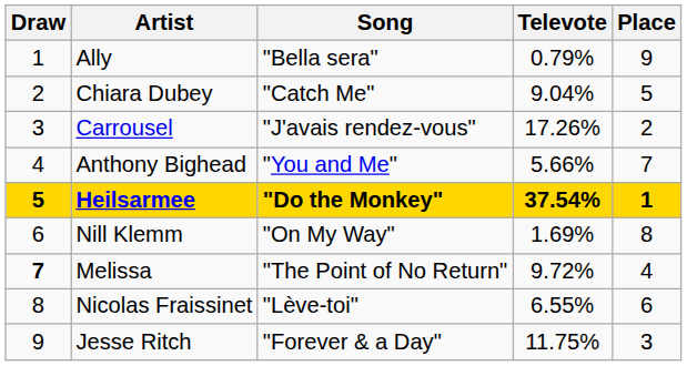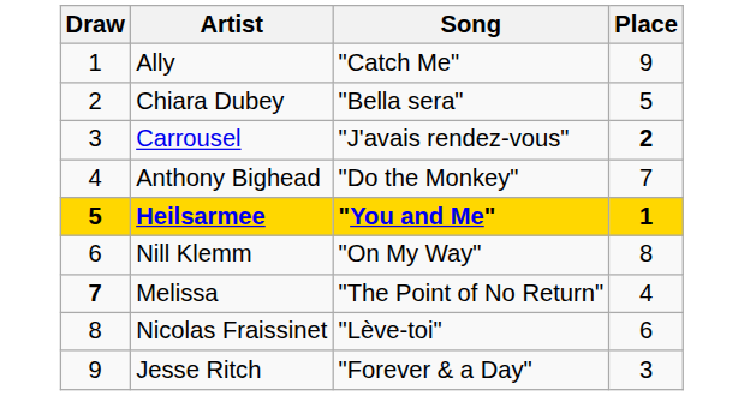- column: Televote | 0.79% | 9.04% | 17.26% | 5.66% | 37.54% | 1.69% | 9.72% | 6.55% | 11.75%
Ally | Song: "Bella sera" -> "Catch Me"
Chiara Dubey | Song: "Catch Me" -> "Bella sera"
Carrousel | Place: normal -> bold
Anthony Bighead | Song: "You and Me" -> "Do the Monkey"
Heilsarmee | Song: "Do the Monkey" -> "You and Me"
